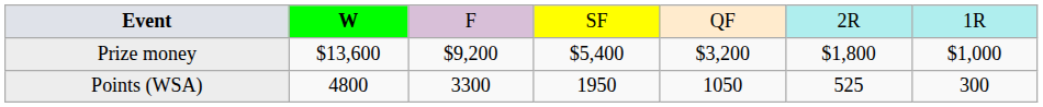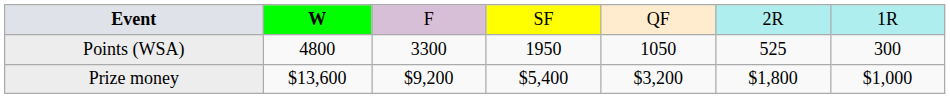rows swapped: Points (WSA) <-> Prize money
